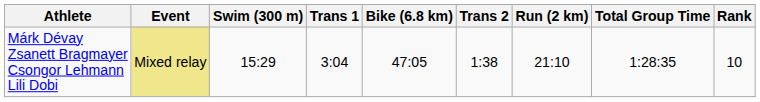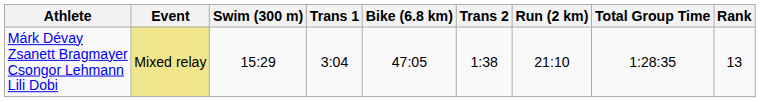Márk Dévay Zsanett Bragmayer Csongor Lehmann Lili Dobi | Rank: 10 -> 13
